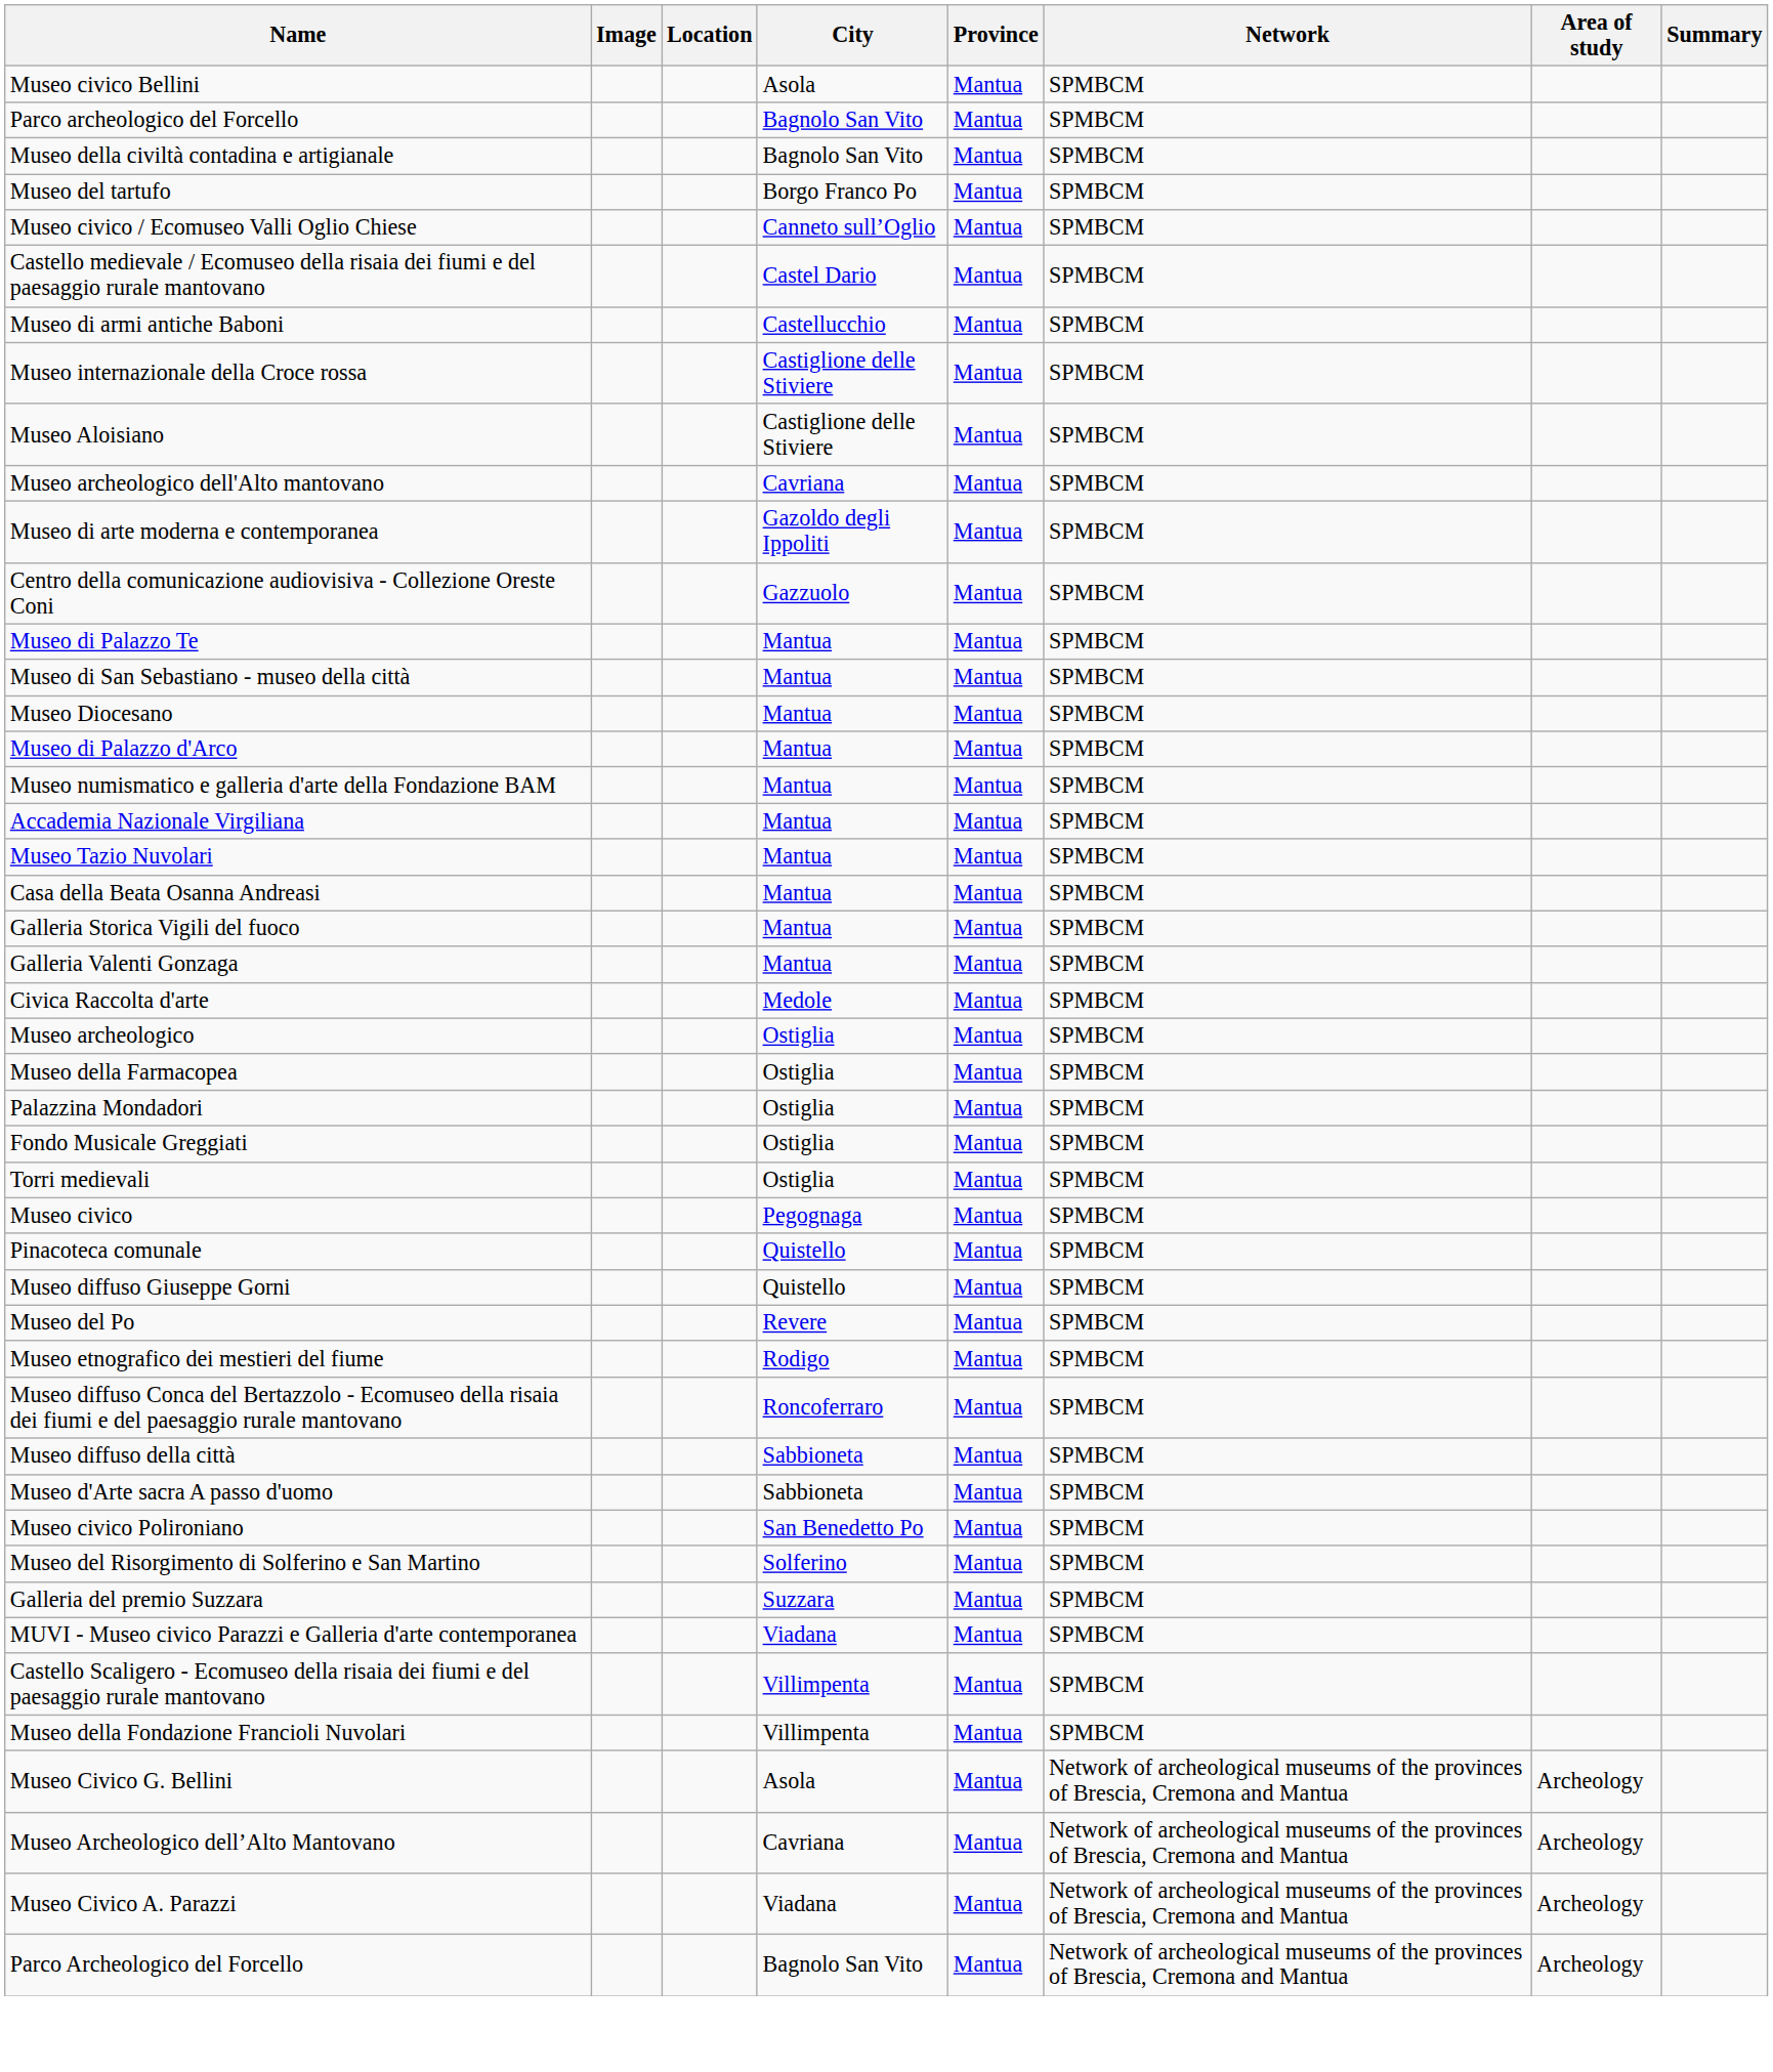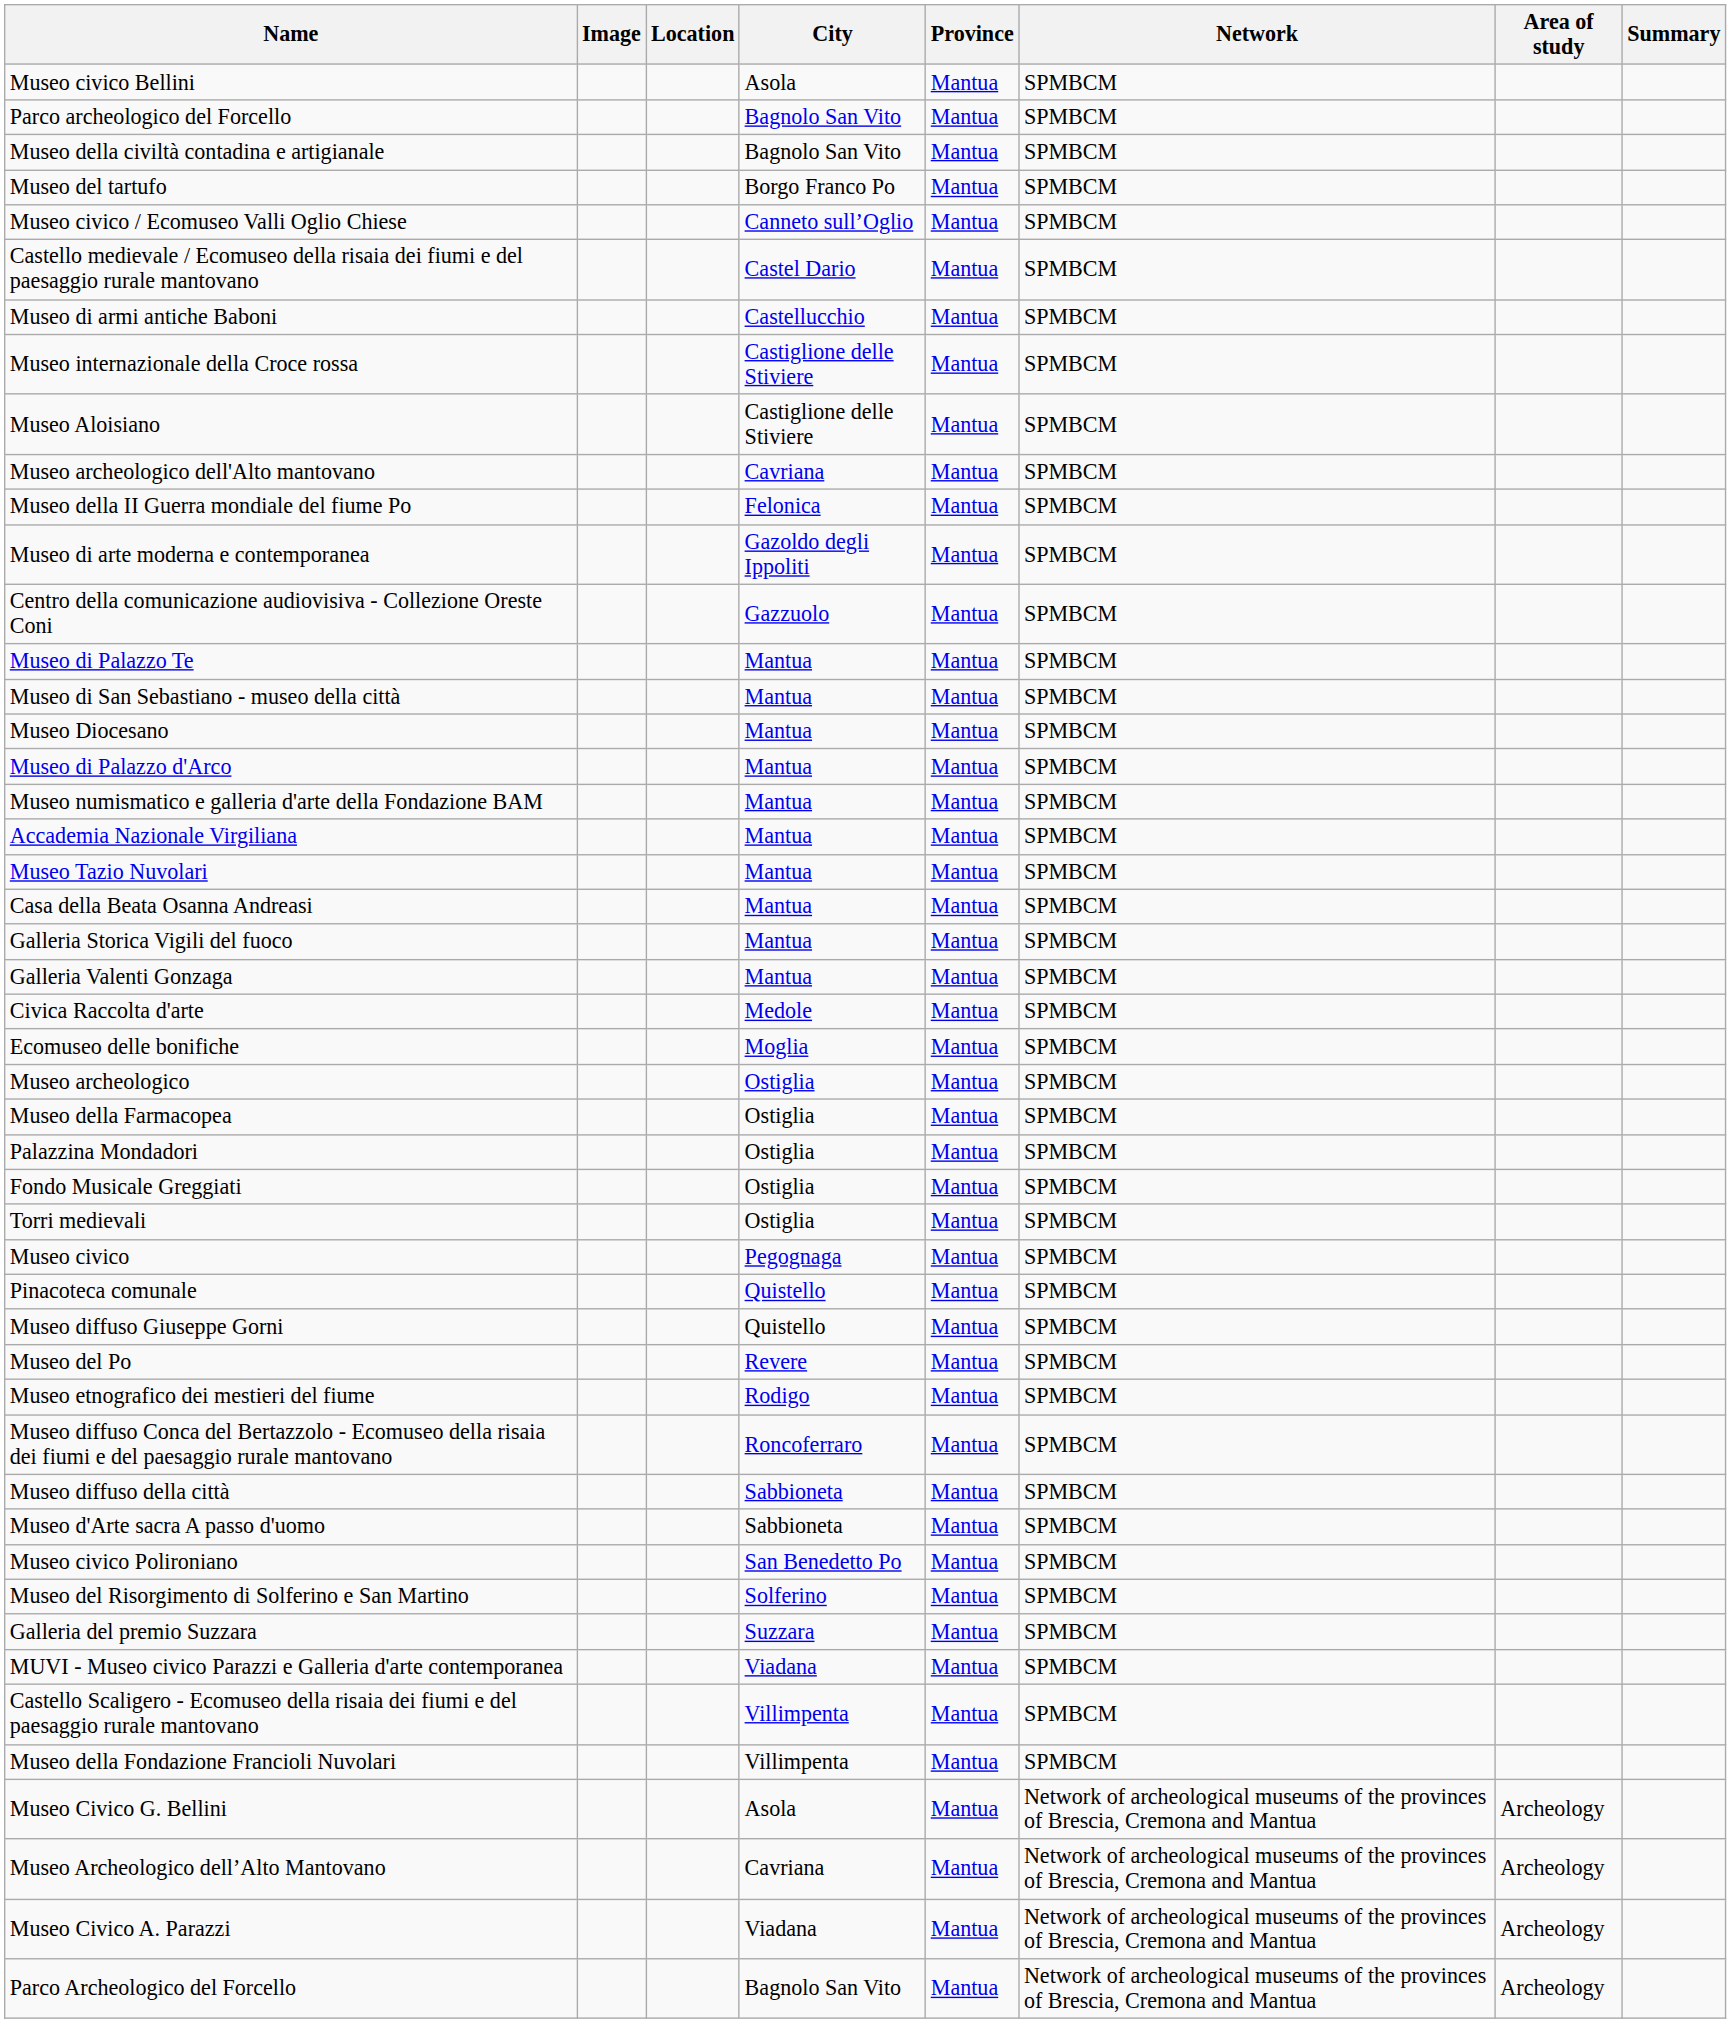+ row: Museo della II Guerra mondiale del fiume Po | Felonica | Mantua | SPMBCM
+ row: Ecomuseo delle bonifiche | Moglia | Mantua | SPMBCM
